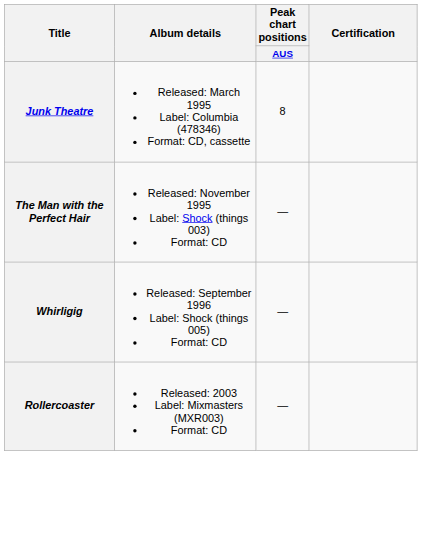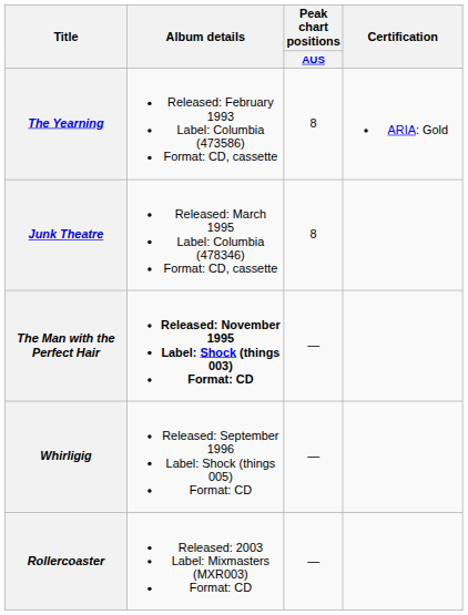+ row: The Yearning | Released: February 1993 Label: Columbia (473586) Format: CD, cassette | 8 | ARIA: Gold
The Man with the Perfect Hair | Album details: normal -> bold
